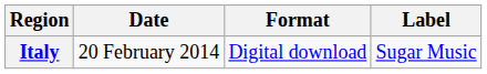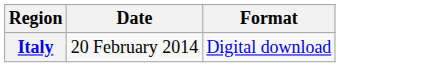- column: Label | Sugar Music
